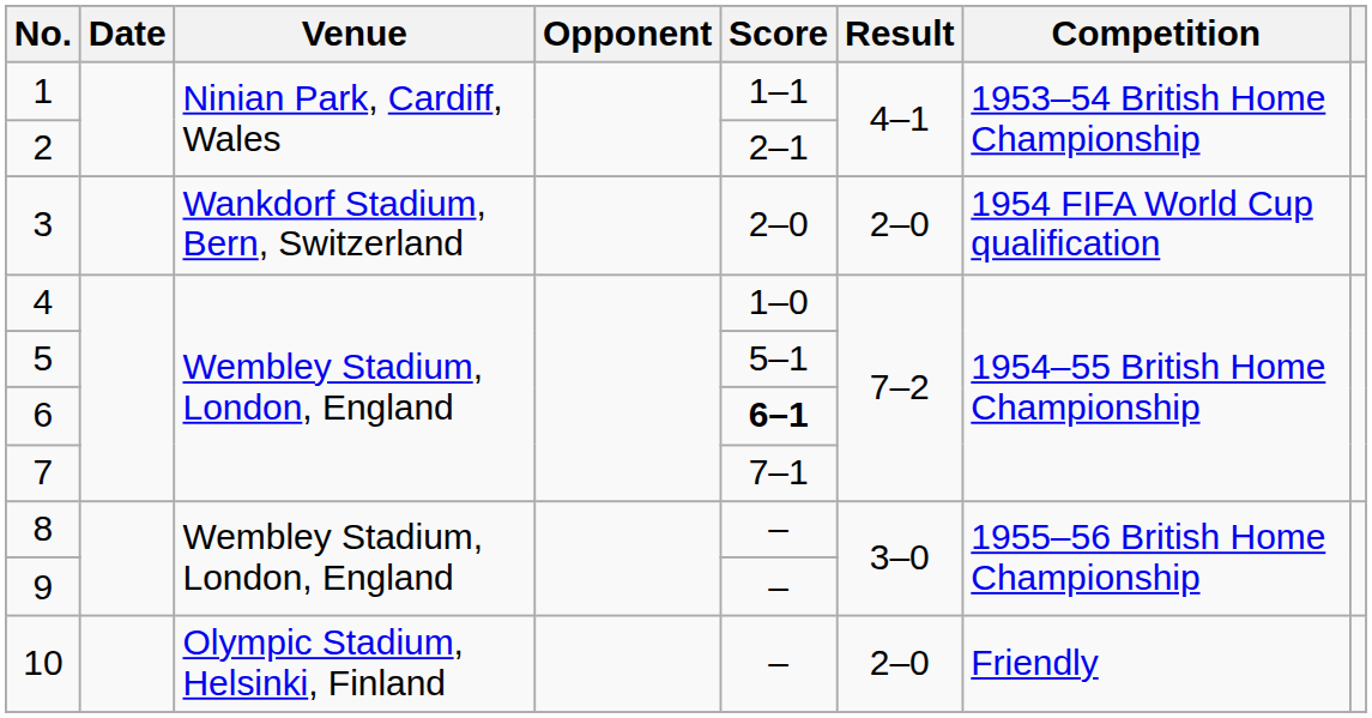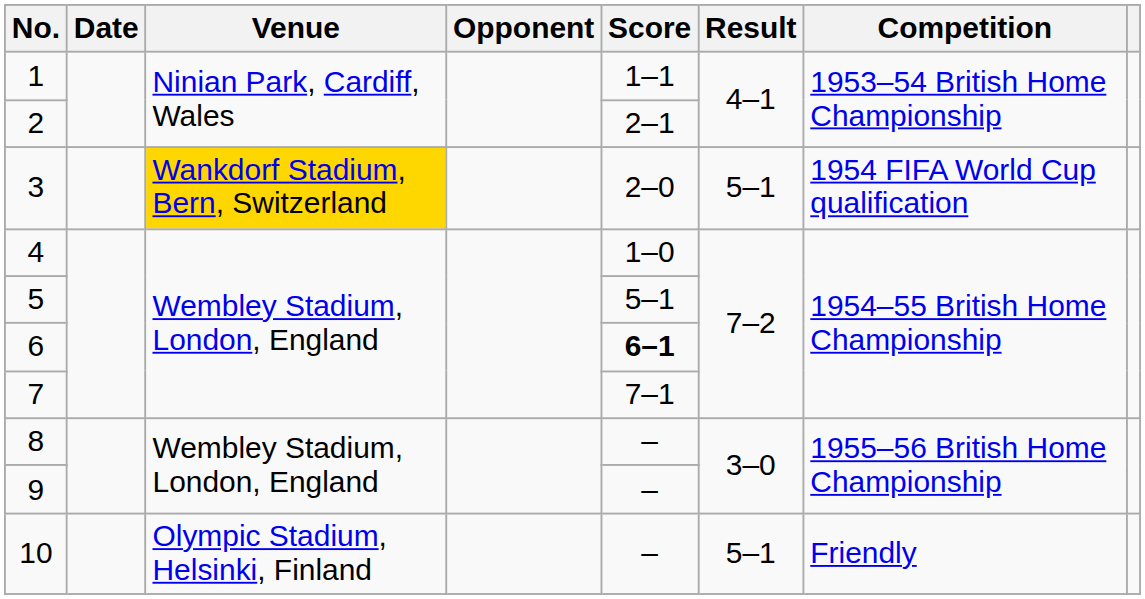3 | Venue: no background -> gold background
3 | Result: 2–0 -> 5–1
10 | Result: 2–0 -> 5–1
